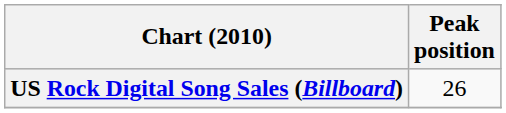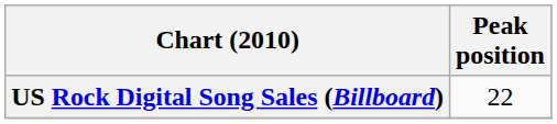US Rock Digital Song Sales (Billboard) | Peak position: 26 -> 22
